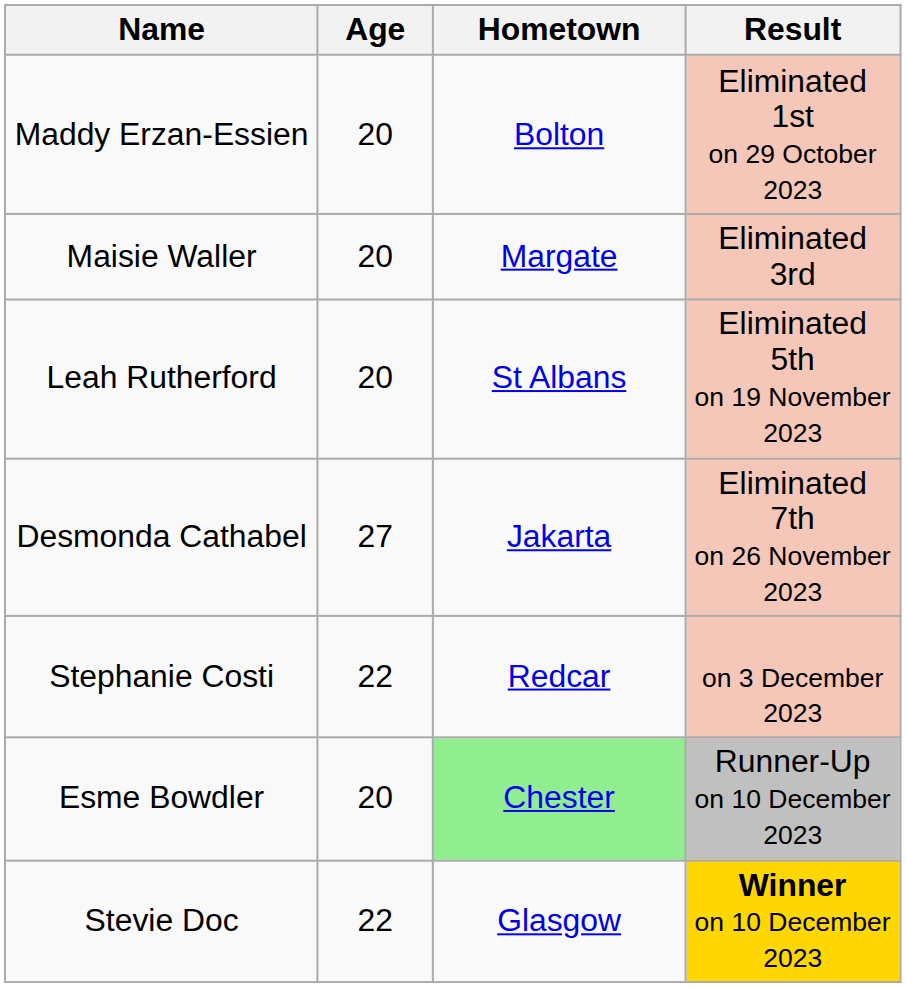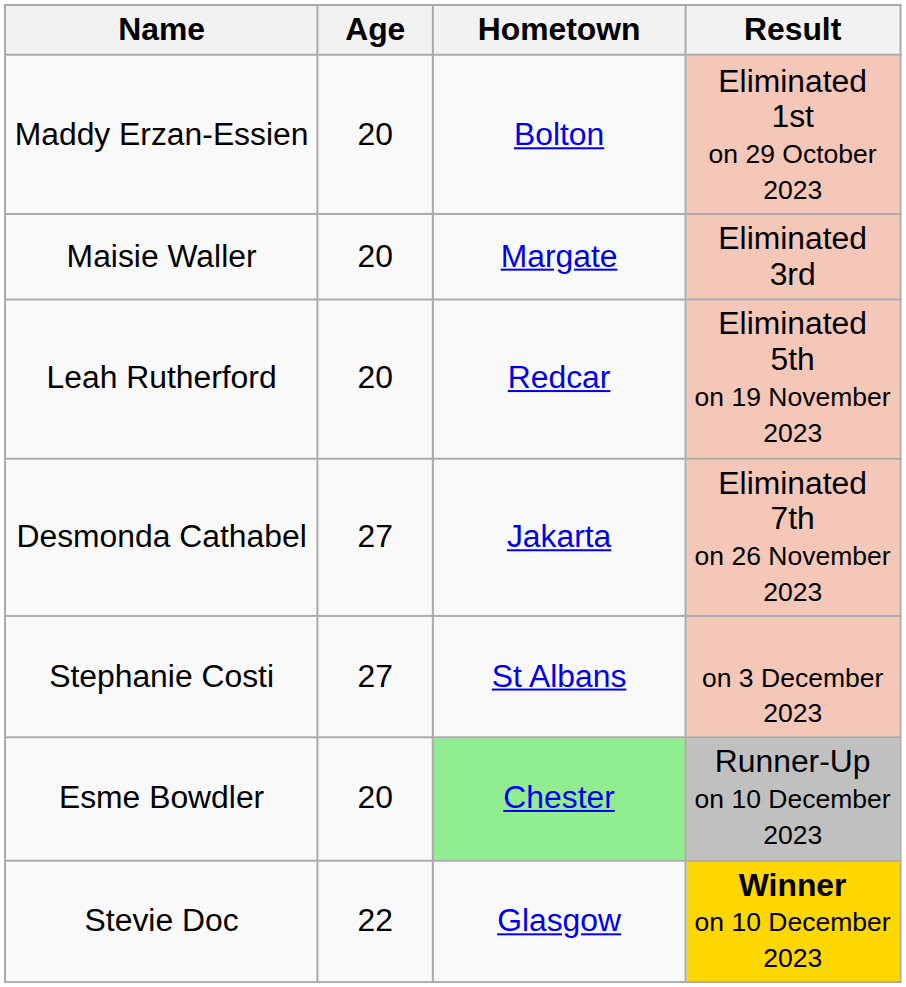Leah Rutherford | Hometown: St Albans -> Redcar
Stephanie Costi | Age: 22 -> 27
Stephanie Costi | Hometown: Redcar -> St Albans
